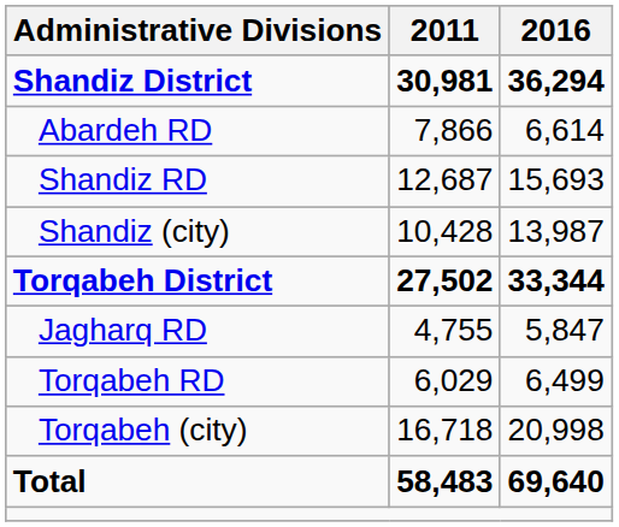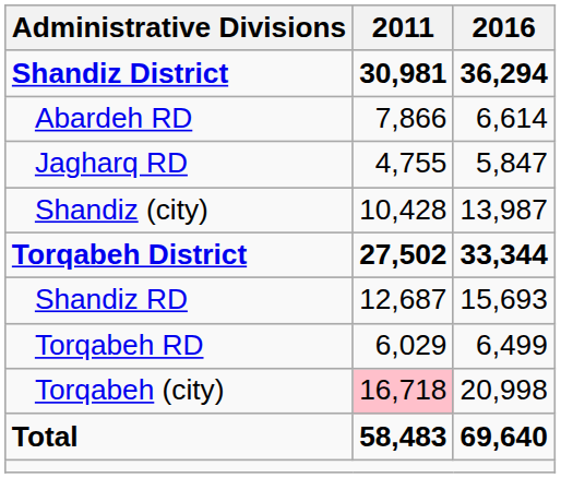rows swapped: Shandiz RD <-> Jagharq RD
Torqabeh (city) | 2011: no background -> pink background
